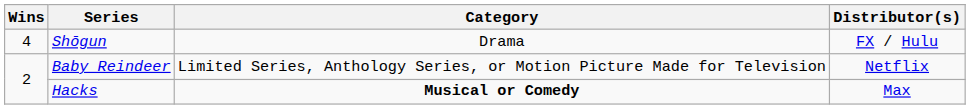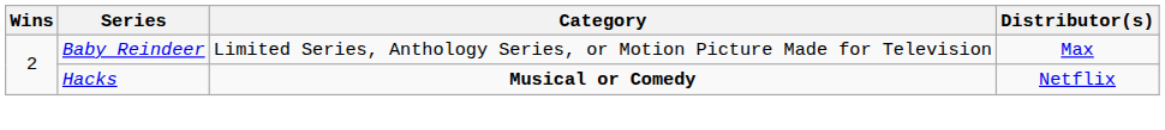- row: 4 | Shōgun | Drama | FX / Hulu
Baby Reindeer | Distributor(s): Netflix -> Max
Hacks | Distributor(s): Max -> Netflix
